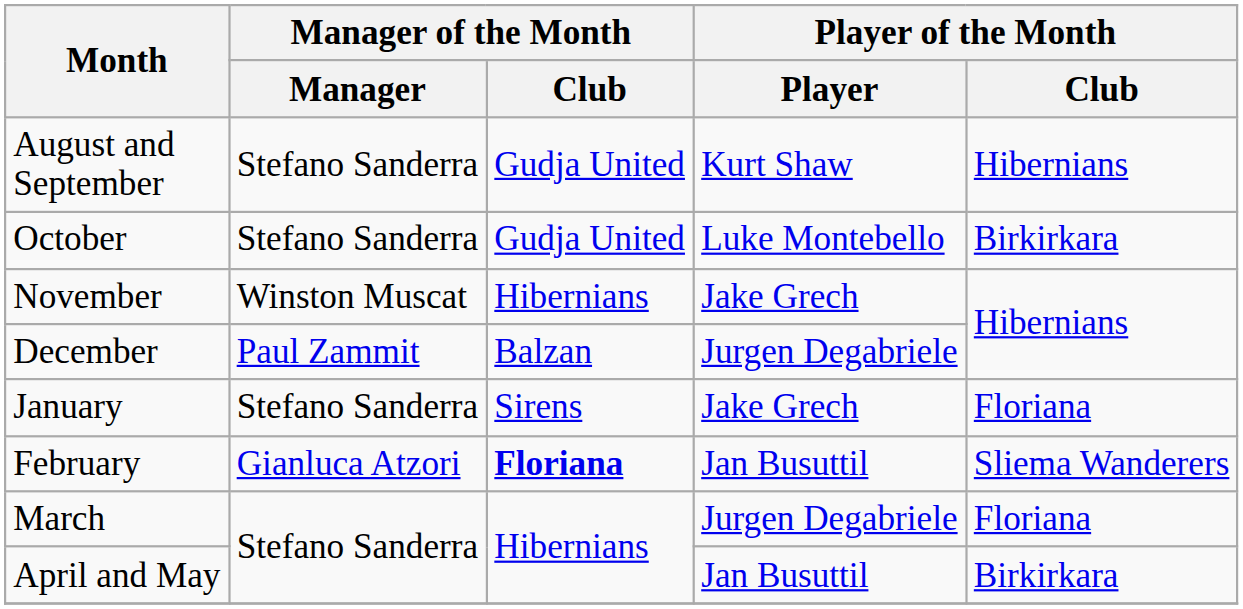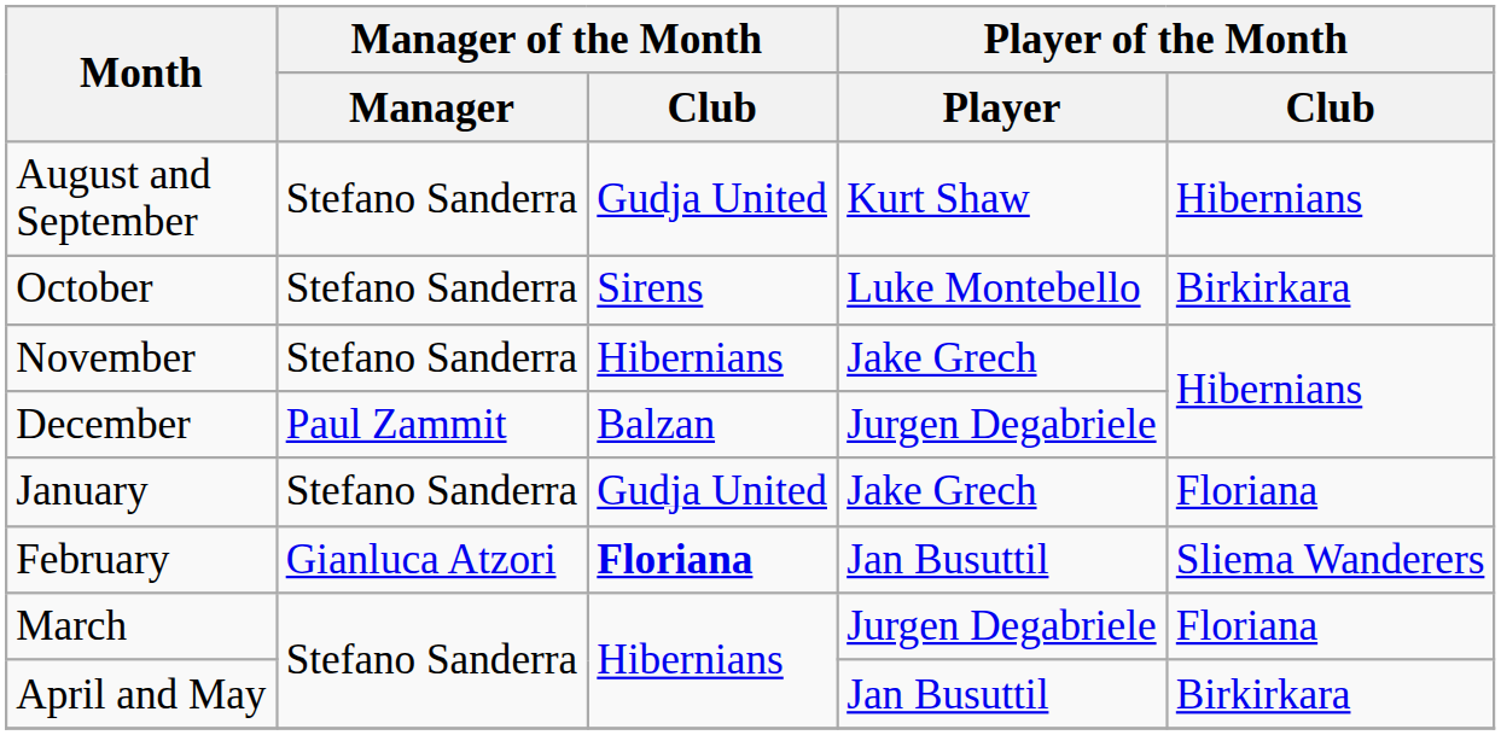October | Manager of the Month / Club: Gudja United -> Sirens
November | Manager of the Month / Manager: Winston Muscat -> Stefano Sanderra
January | Manager of the Month / Club: Sirens -> Gudja United
